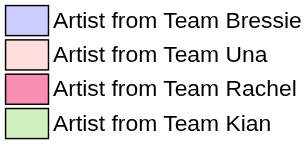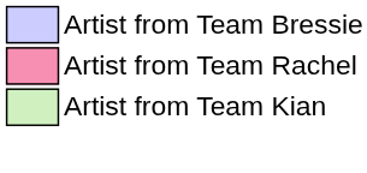- row: Artist from Team Una
